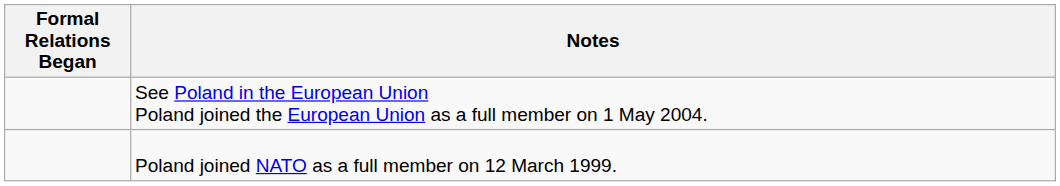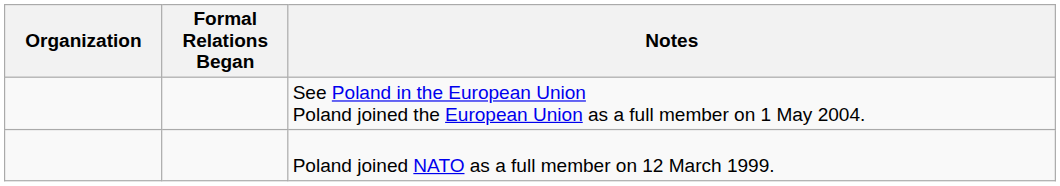+ column: Organization
